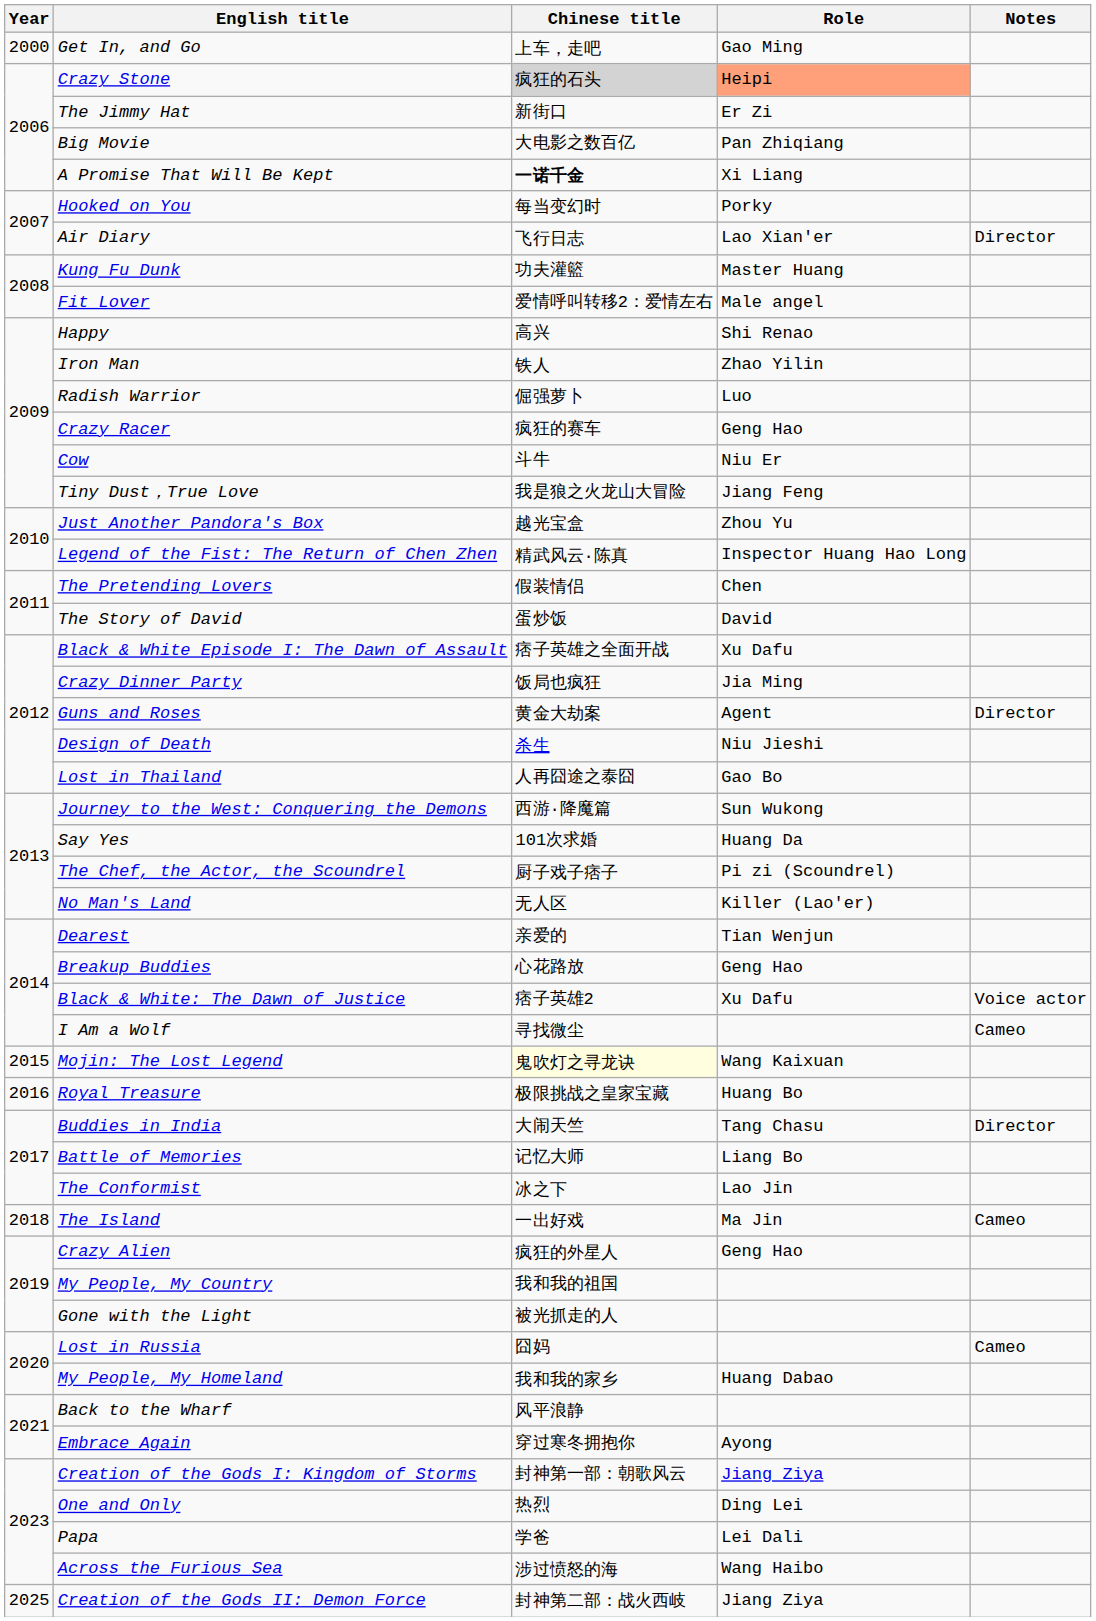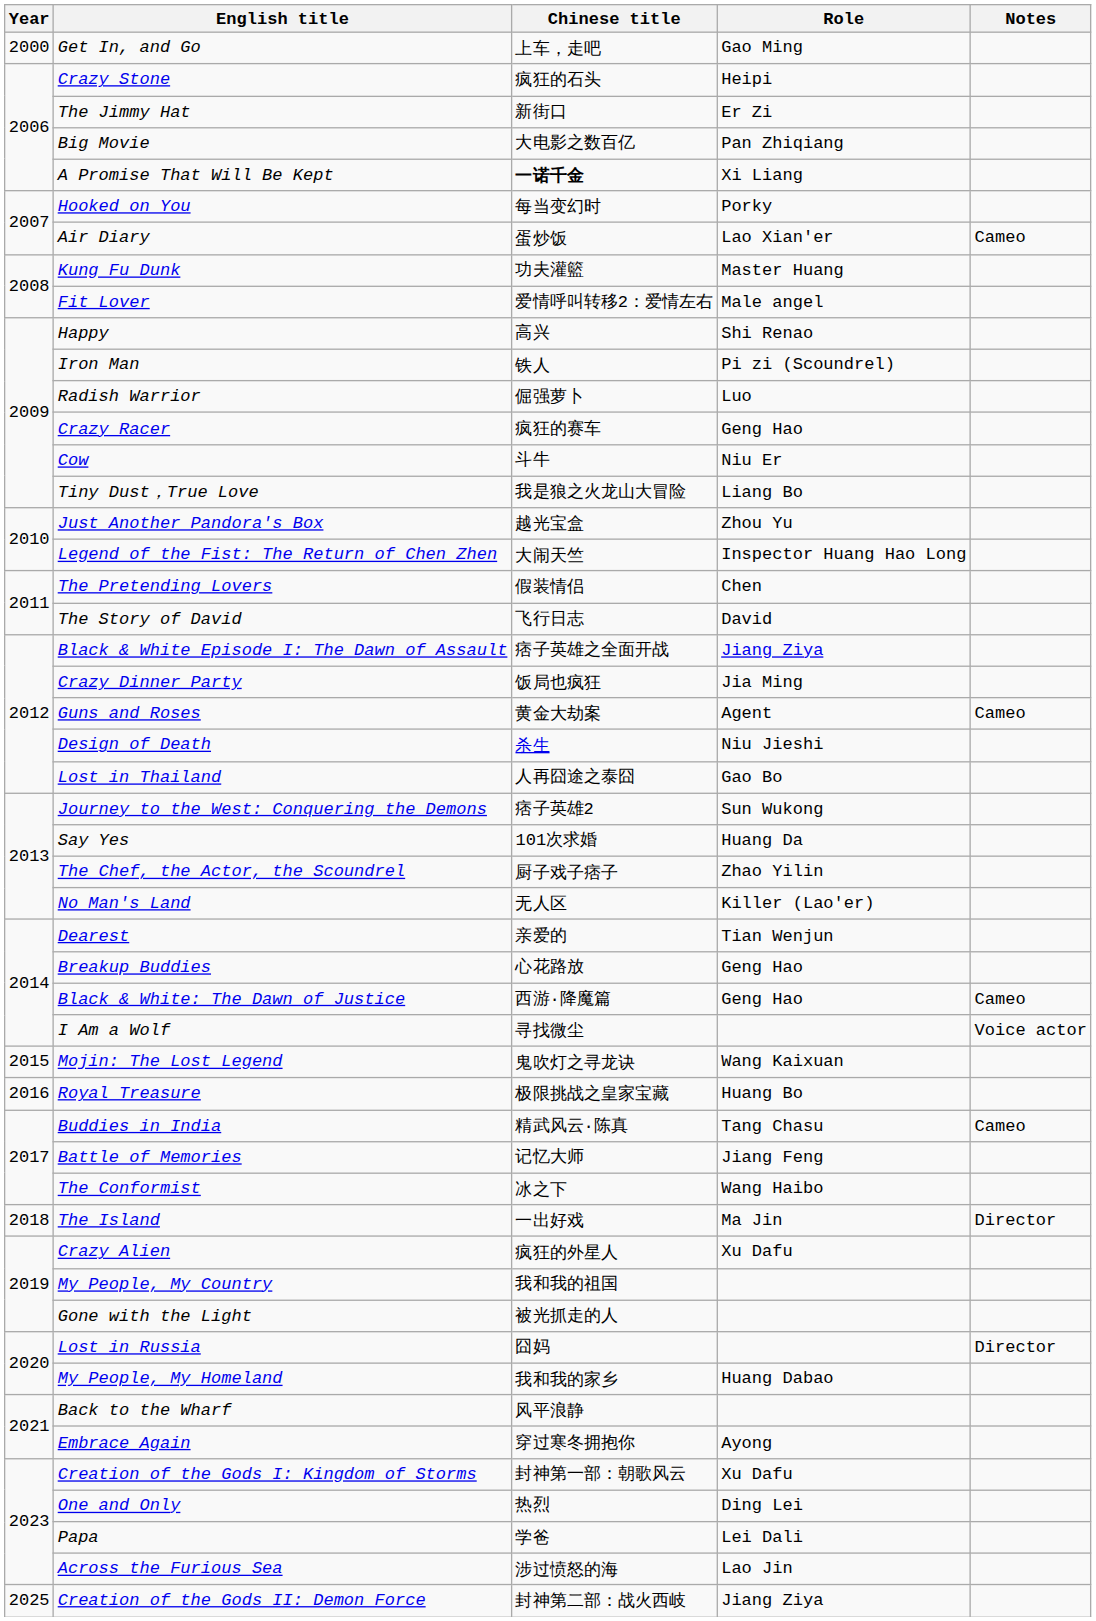Crazy Stone | Chinese title: lightgrey background -> no background
Crazy Stone | Role: lightsalmon background -> no background
Air Diary | Chinese title: 飞行日志 -> 蛋炒饭
Air Diary | Notes: Director -> Cameo
Iron Man | Role: Zhao Yilin -> Pi zi (Scoundrel)
Tiny Dust，True Love | Role: Jiang Feng -> Liang Bo
Legend of the Fist: The Return of Chen Zhen | Chinese title: 精武风云·陈真 -> 大闹天竺
The Story of David | Chinese title: 蛋炒饭 -> 飞行日志
Black & White Episode I: The Dawn of Assault | Role: Xu Dafu -> Jiang Ziya
Guns and Roses | Notes: Director -> Cameo
Journey to the West: Conquering the Demons | Chinese title: 西游·降魔篇 -> 痞子英雄2
The Chef, the Actor, the Scoundrel | Role: Pi zi (Scoundrel) -> Zhao Yilin
Black & White: The Dawn of Justice | Chinese title: 痞子英雄2 -> 西游·降魔篇
Black & White: The Dawn of Justice | Role: Xu Dafu -> Geng Hao
Black & White: The Dawn of Justice | Notes: Voice actor -> Cameo
I Am a Wolf | Notes: Cameo -> Voice actor
Mojin: The Lost Legend | Chinese title: lightyellow background -> no background
Buddies in India | Chinese title: 大闹天竺 -> 精武风云·陈真
Buddies in India | Notes: Director -> Cameo
Battle of Memories | Role: Liang Bo -> Jiang Feng
The Conformist | Role: Lao Jin -> Wang Haibo
The Island | Notes: Cameo -> Director
Crazy Alien | Role: Geng Hao -> Xu Dafu
Lost in Russia | Notes: Cameo -> Director
Creation of the Gods I: Kingdom of Storms | Role: Jiang Ziya -> Xu Dafu
Across the Furious Sea | Role: Wang Haibo -> Lao Jin
